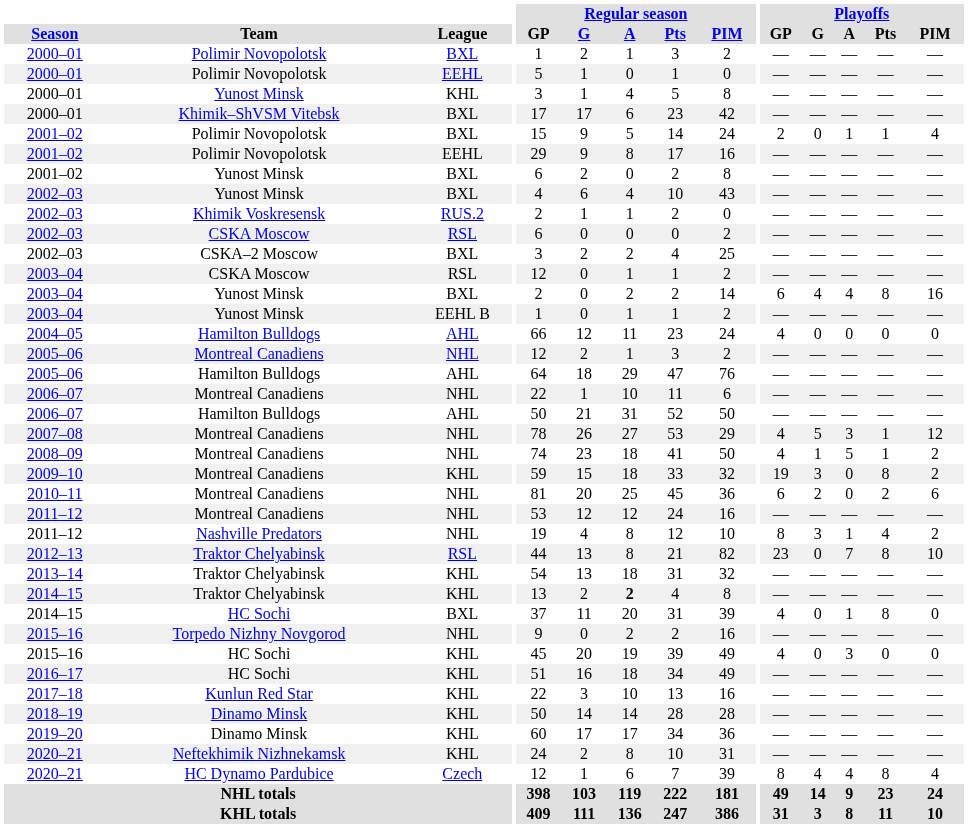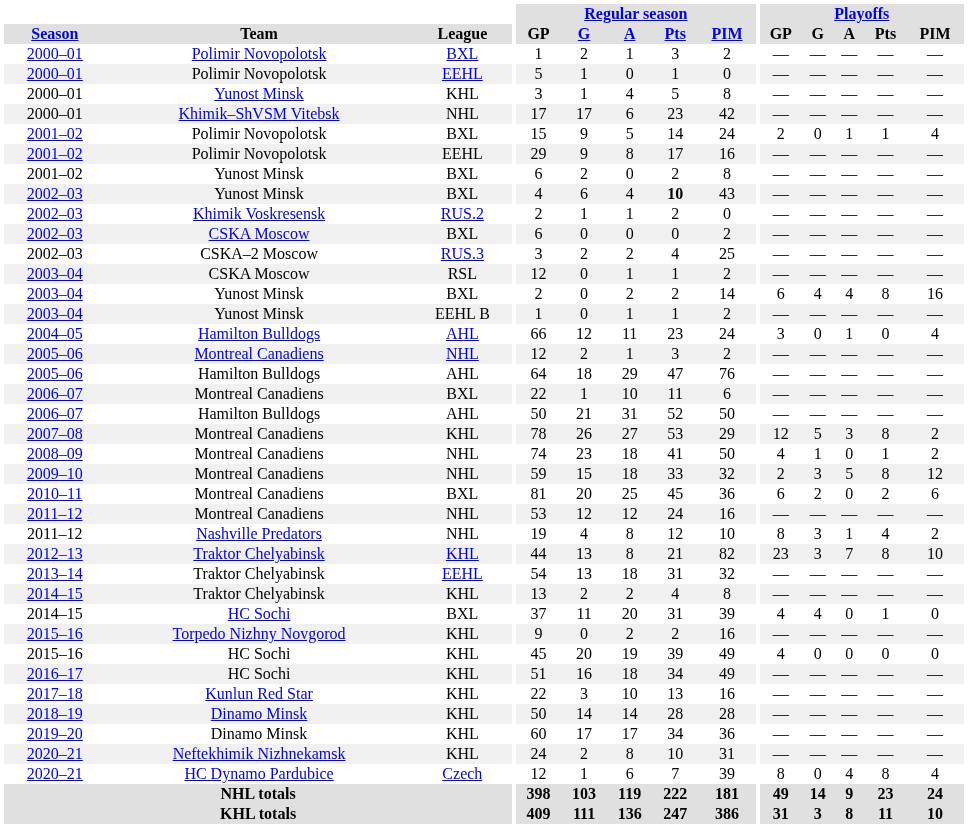2000–01 / Khimik–ShVSM Vitebsk | League: BXL -> NHL
2002–03 / Yunost Minsk | Regular season / Pts: normal -> bold
2002–03 / CSKA Moscow | League: RSL -> BXL
2002–03 / CSKA–2 Moscow | League: BXL -> RUS.3
2004–05 | Playoffs / GP: 4 -> 3
2004–05 | Playoffs / A: 0 -> 1
2004–05 | Playoffs / PIM: 0 -> 4
2006–07 / Montreal Canadiens | League: NHL -> BXL
2007–08 | League: NHL -> KHL
2007–08 | Playoffs / GP: 4 -> 12
2007–08 | Playoffs / Pts: 1 -> 8
2007–08 | Playoffs / PIM: 12 -> 2
2008–09 | Playoffs / A: 5 -> 0
2009–10 | League: KHL -> NHL
2009–10 | Playoffs / GP: 19 -> 2
2009–10 | Playoffs / A: 0 -> 5
2009–10 | Playoffs / PIM: 2 -> 12
2010–11 | League: NHL -> BXL
2012–13 | League: RSL -> KHL
2012–13 | Playoffs / G: 0 -> 3
2013–14 | League: KHL -> EEHL
2014–15 / Traktor Chelyabinsk | Regular season / A: bold -> normal
2014–15 / HC Sochi | Playoffs / G: 0 -> 4
2014–15 / HC Sochi | Playoffs / A: 1 -> 0
2014–15 / HC Sochi | Playoffs / Pts: 8 -> 1
2015–16 / Torpedo Nizhny Novgorod | League: NHL -> KHL
2015–16 / HC Sochi | Playoffs / A: 3 -> 0
2020–21 / HC Dynamo Pardubice | Playoffs / G: 4 -> 0
